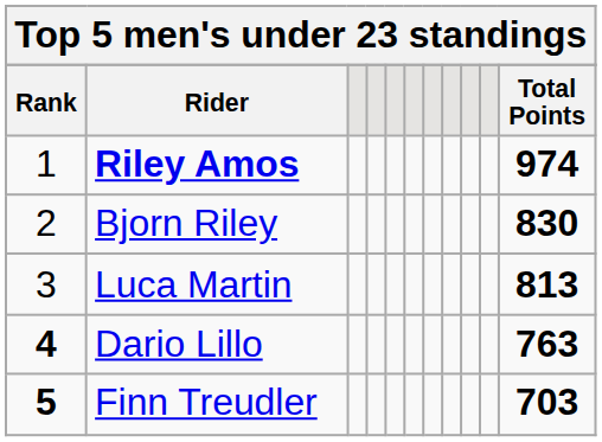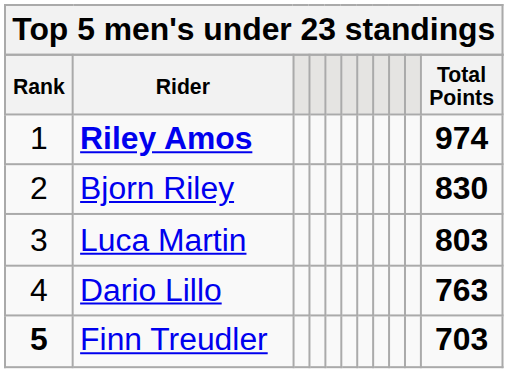Luca Martin | Total Points: 813 -> 803
Dario Lillo | Rank: bold -> normal
